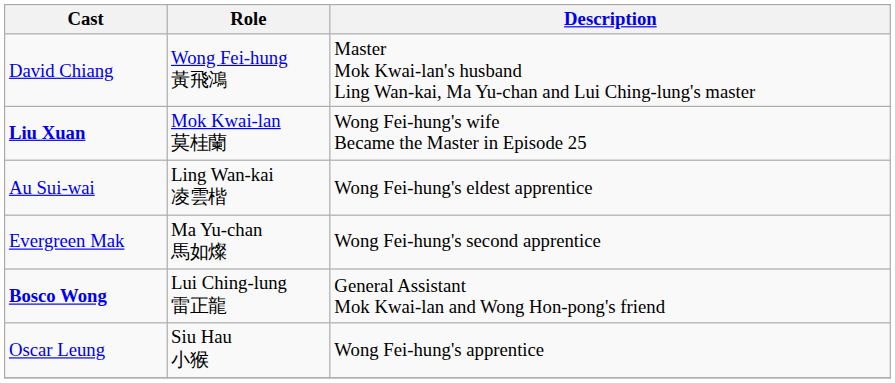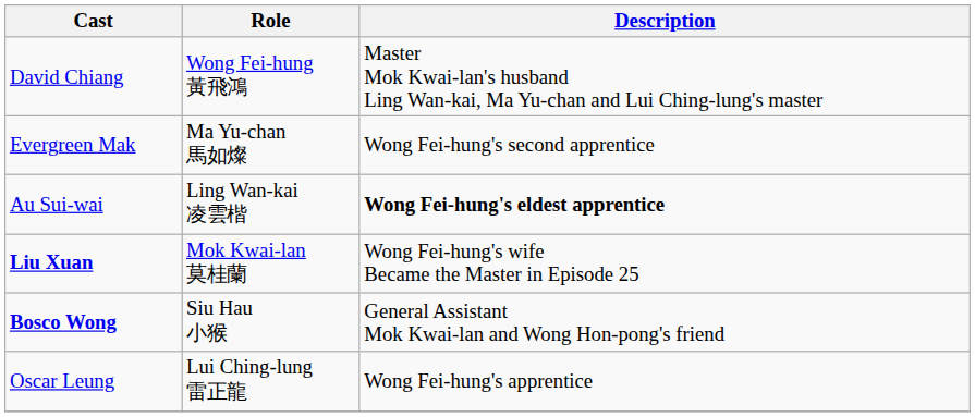rows swapped: Liu Xuan <-> Evergreen Mak
Au Sui-wai | Description: normal -> bold
Bosco Wong | Role: Lui Ching-lung 雷正龍 -> Siu Hau 小猴
Oscar Leung | Role: Siu Hau 小猴 -> Lui Ching-lung 雷正龍
